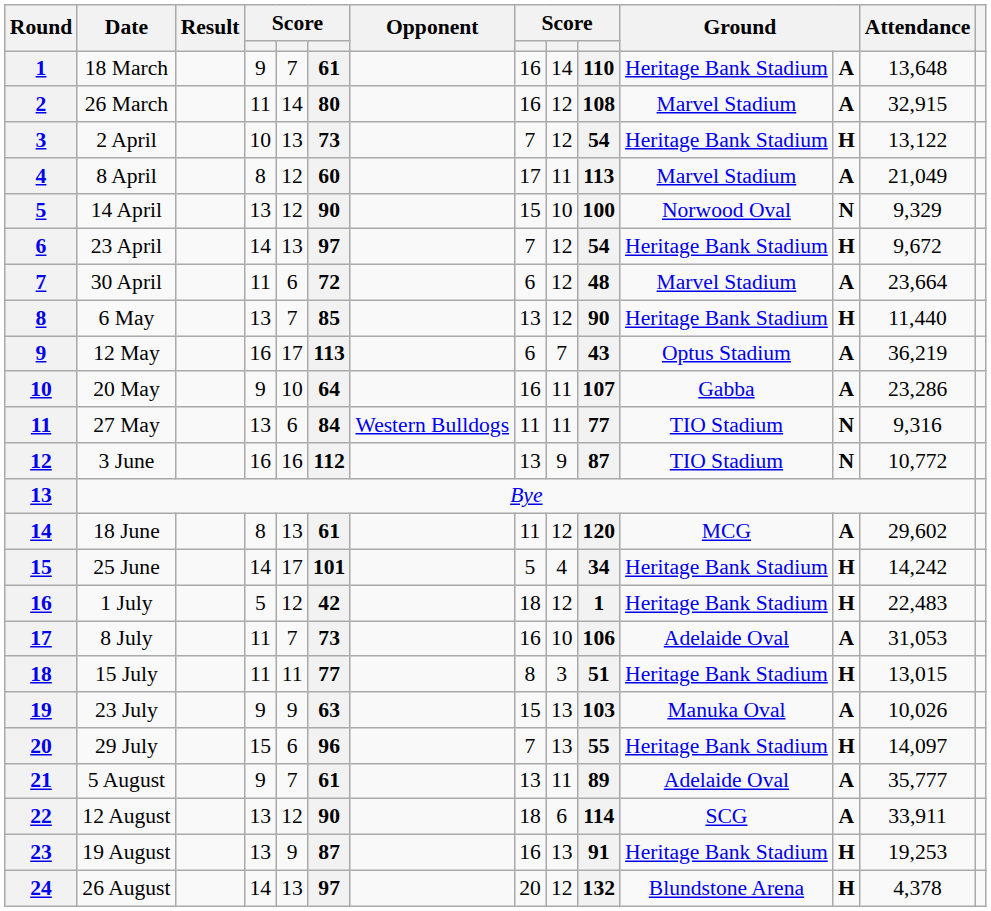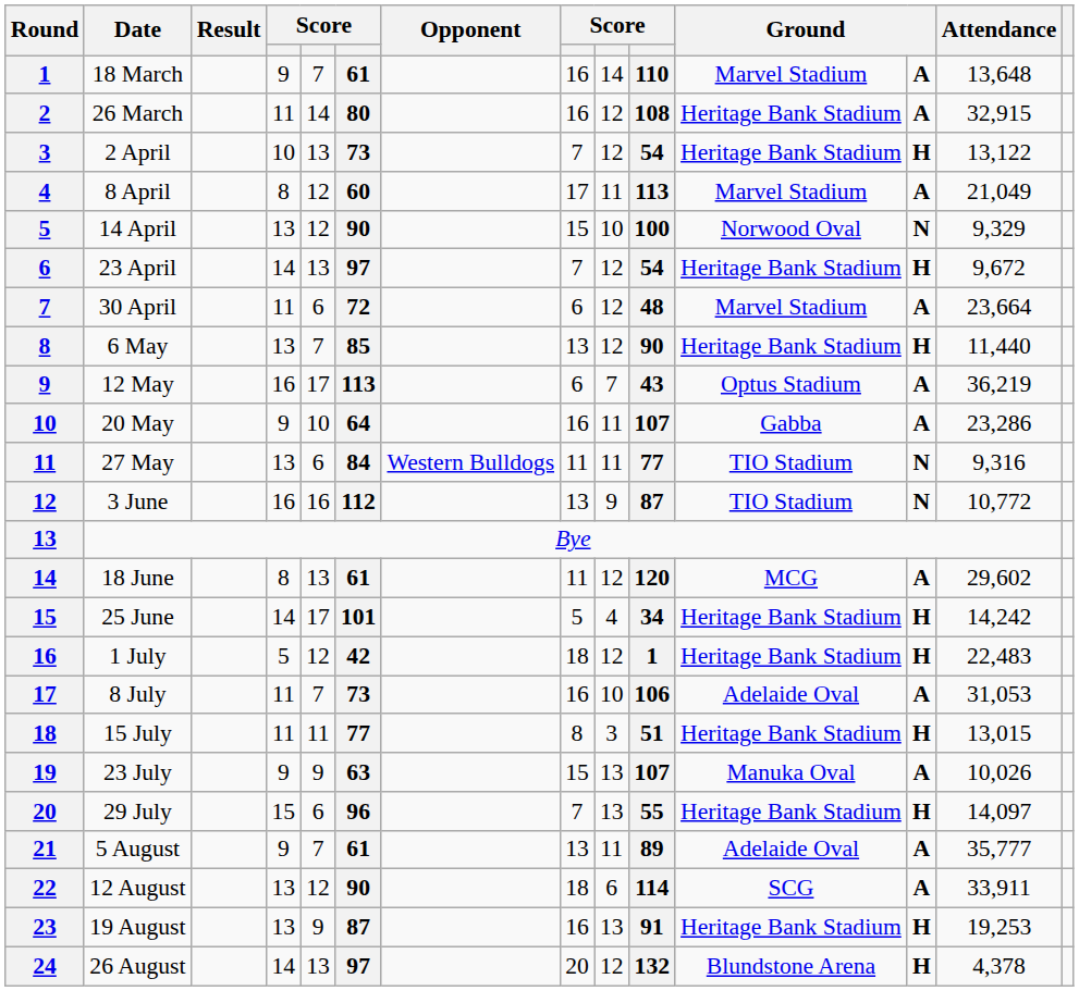18 March | column 11: Heritage Bank Stadium -> Marvel Stadium
26 March | column 11: Marvel Stadium -> Heritage Bank Stadium
23 July | column 10: 103 -> 107
